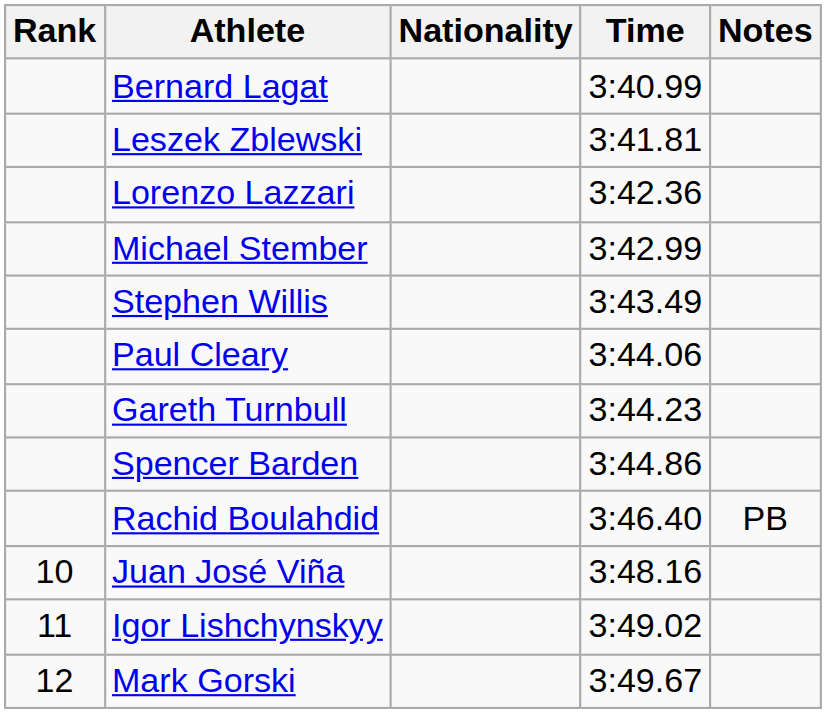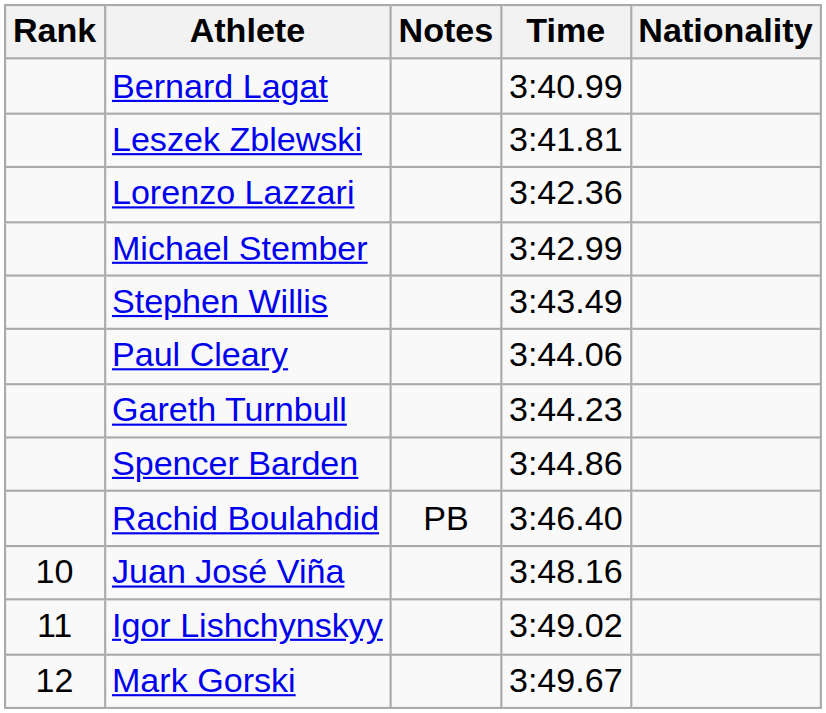columns swapped: Nationality <-> Notes
